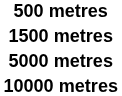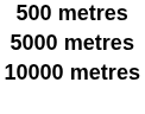- row: 1500 metres
